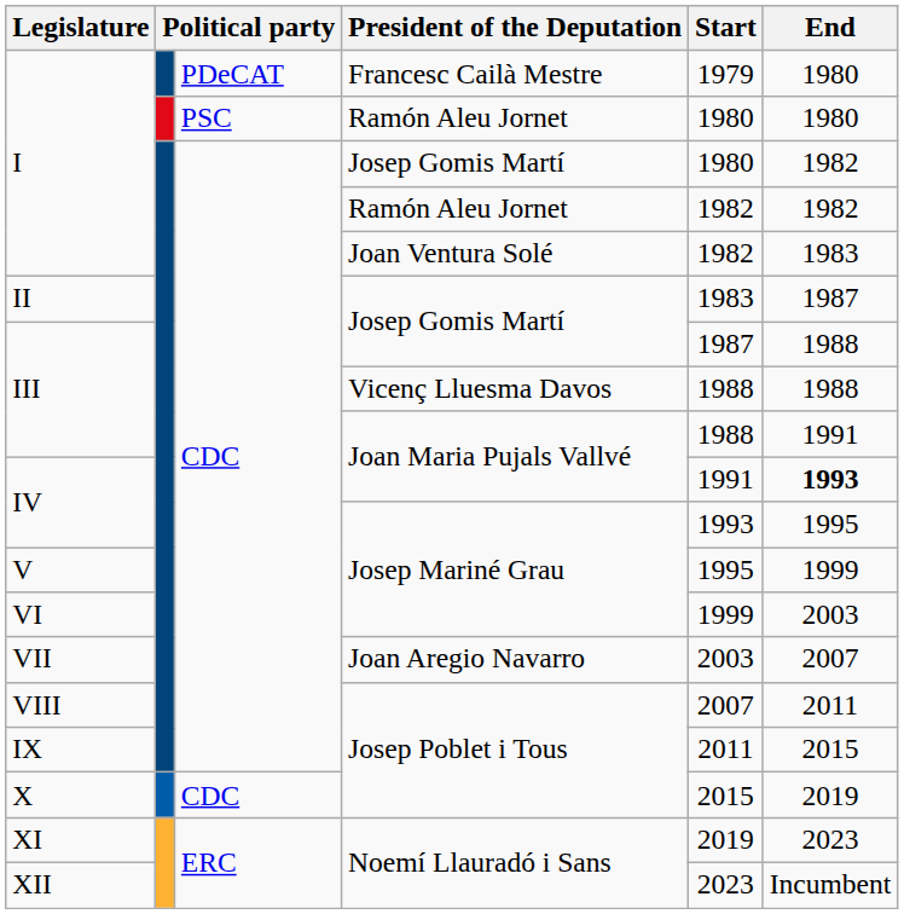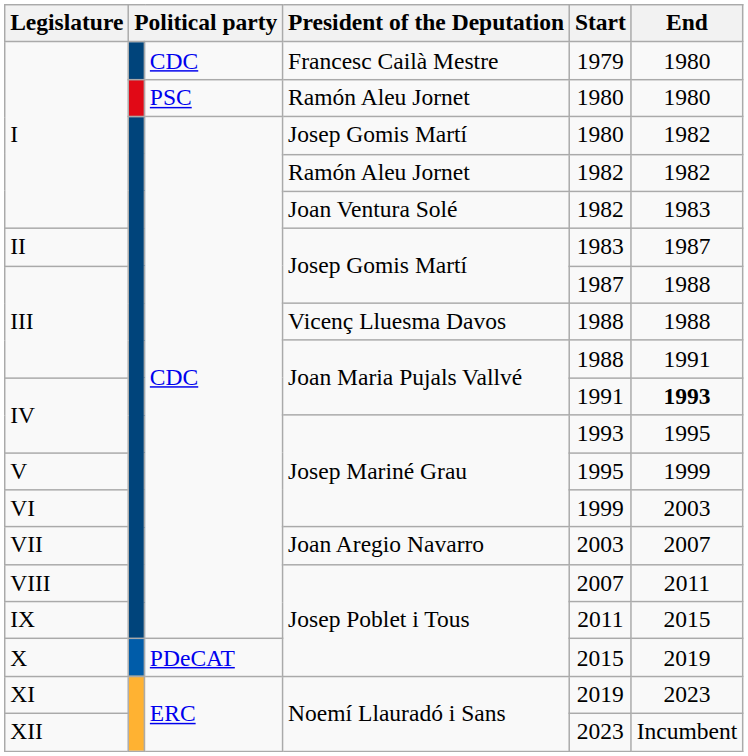I / Francesc Cailà Mestre | column 3: PDeCAT -> CDC
X | column 3: CDC -> PDeCAT
